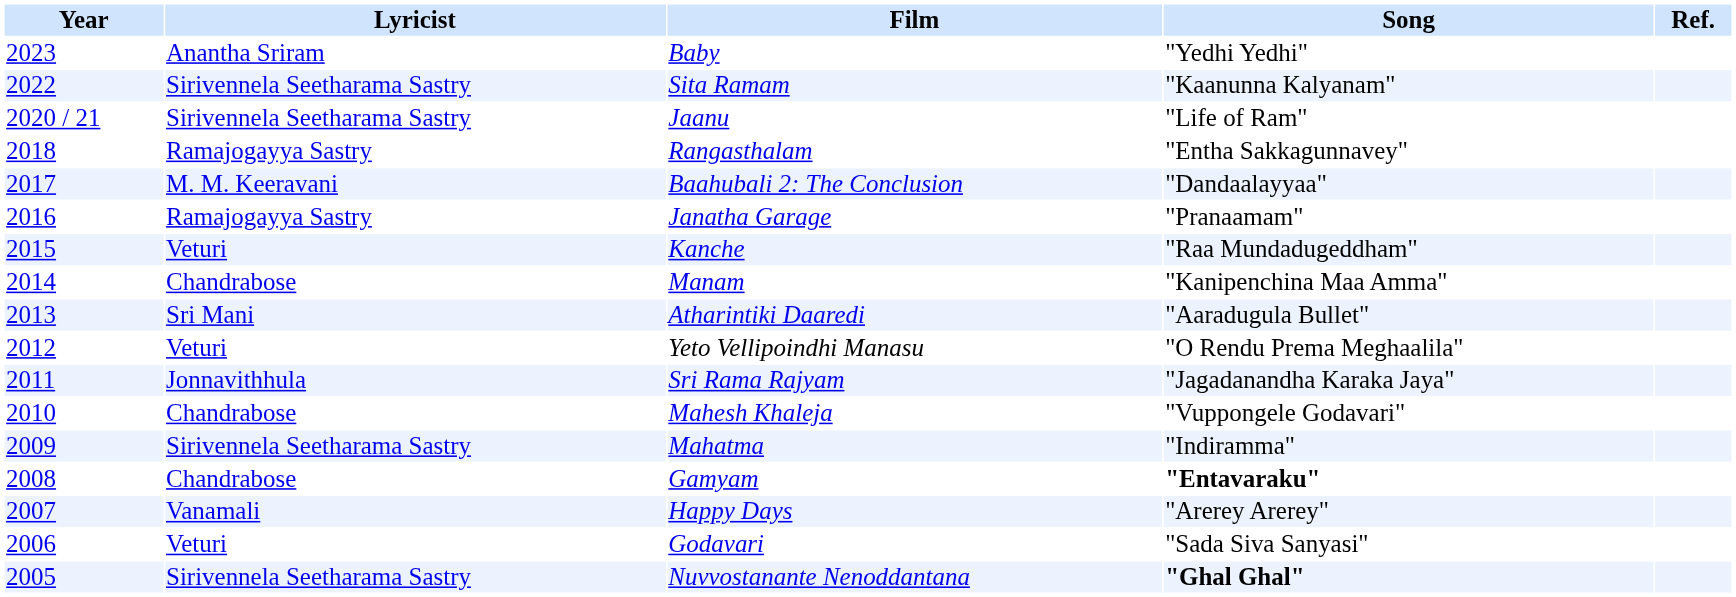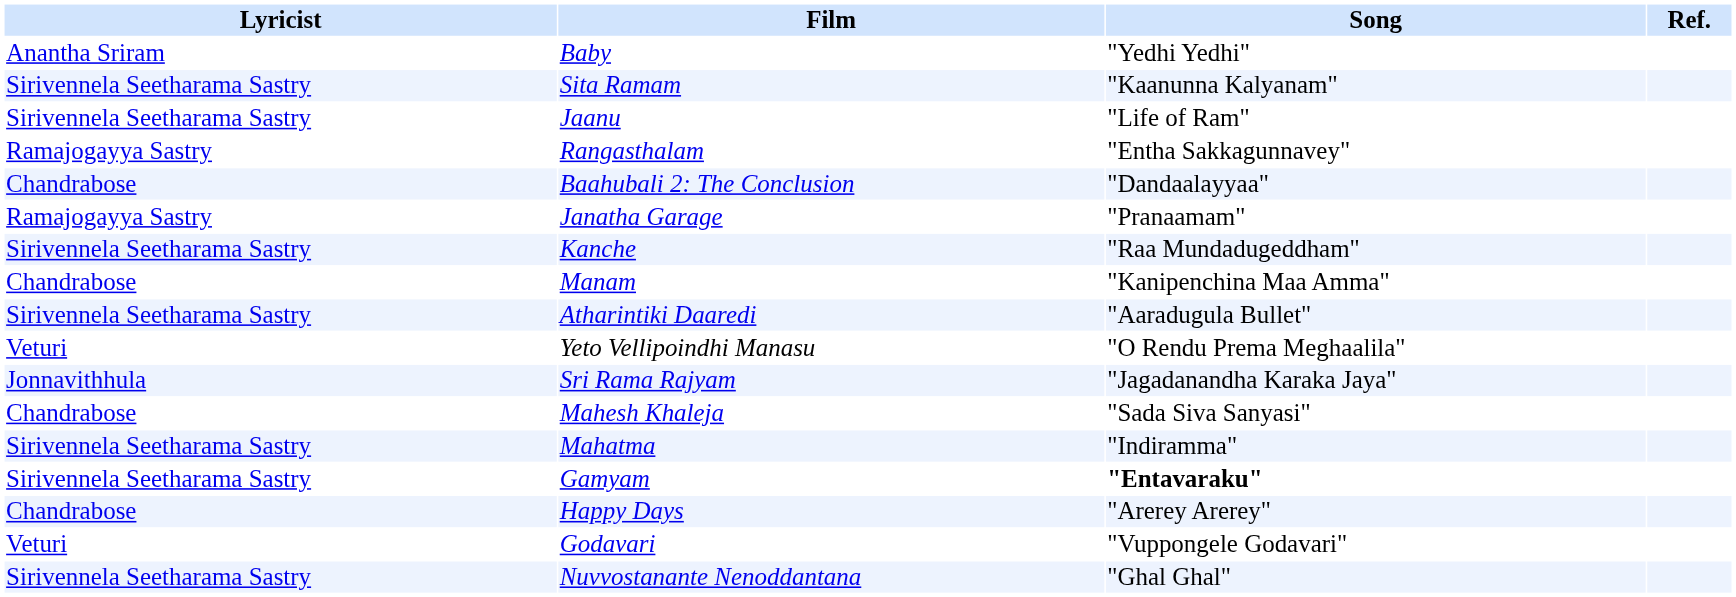- column: Year | 2023 | 2022 | 2020 / 21 | 2018 | 2017 | 2016 | 2015 | 2014 | 2013 | 2012 | 2011 | 2010 | 2009 | 2008 | 2007 | 2006 | 2005
Baahubali 2: The Conclusion | Lyricist: M. M. Keeravani -> Chandrabose
Kanche | Lyricist: Veturi -> Sirivennela Seetharama Sastry
Atharintiki Daaredi | Lyricist: Sri Mani -> Sirivennela Seetharama Sastry
Mahesh Khaleja | Song: "Vuppongele Godavari" -> "Sada Siva Sanyasi"
Gamyam | Lyricist: Chandrabose -> Sirivennela Seetharama Sastry
Happy Days | Lyricist: Vanamali -> Chandrabose
Godavari | Song: "Sada Siva Sanyasi" -> "Vuppongele Godavari"
Nuvvostanante Nenoddantana | Song: bold -> normal
